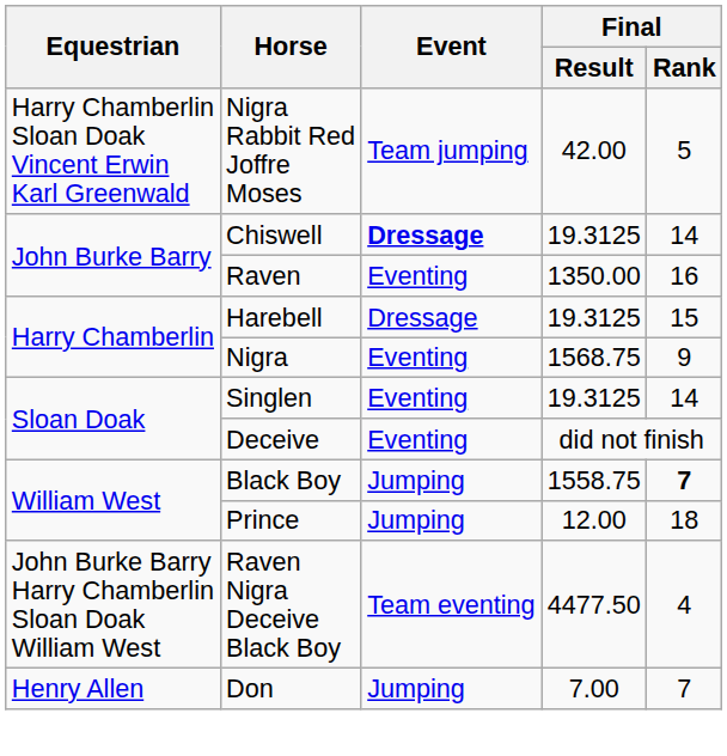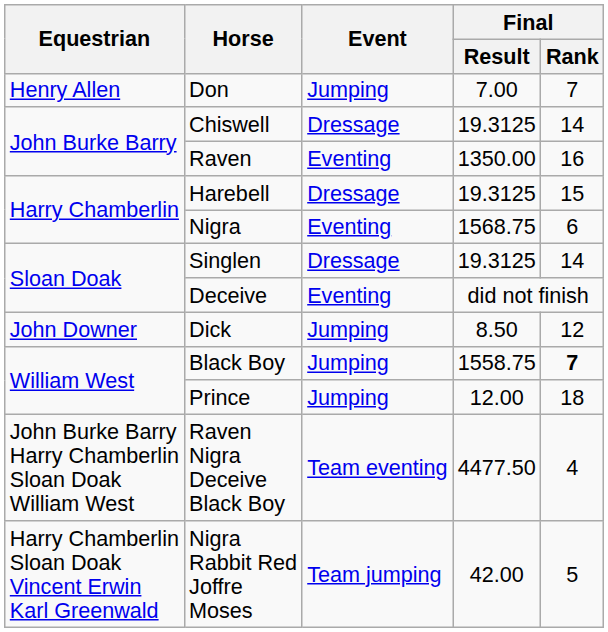rows swapped: Don <-> Nigra Rabbit Red Joffre Moses
Chiswell | Event: bold -> normal
Nigra | Final / Rank: 9 -> 6
Singlen | Event: Eventing -> Dressage
+ row: John Downer | Dick | Jumping | 8.50 | 12
